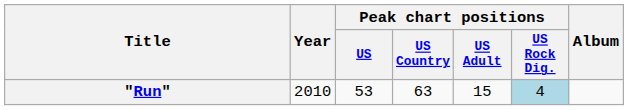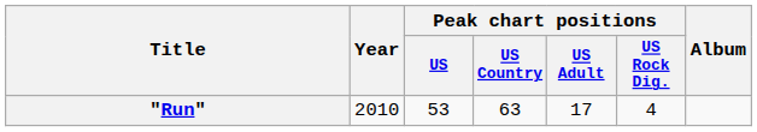"Run" | Peak chart positions / US Adult: 15 -> 17
"Run" | Peak chart positions / US Rock Dig.: lightblue background -> no background
